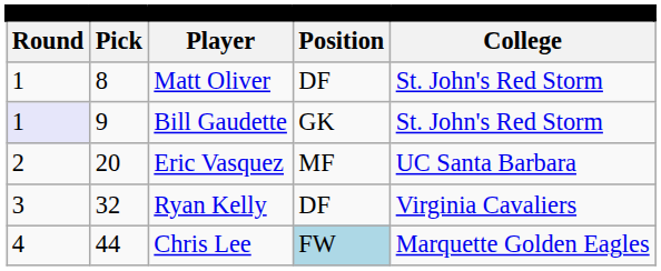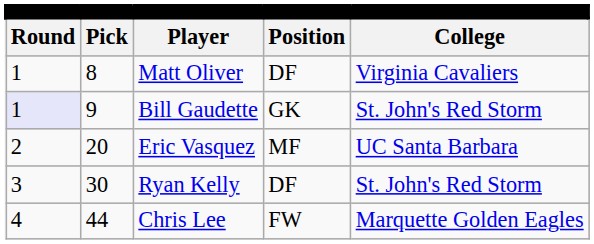Matt Oliver | column 5: St. John's Red Storm -> Virginia Cavaliers
Ryan Kelly | column 2: 32 -> 30
Ryan Kelly | column 5: Virginia Cavaliers -> St. John's Red Storm
Chris Lee | column 4: lightblue background -> no background
